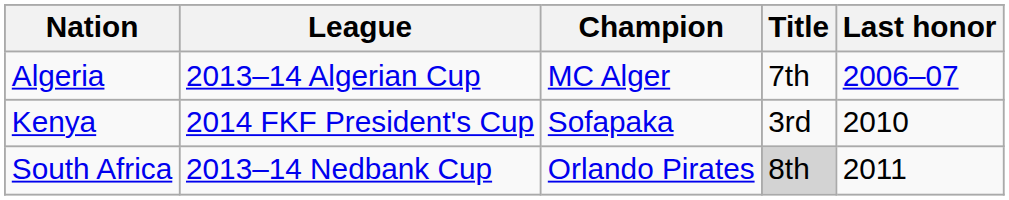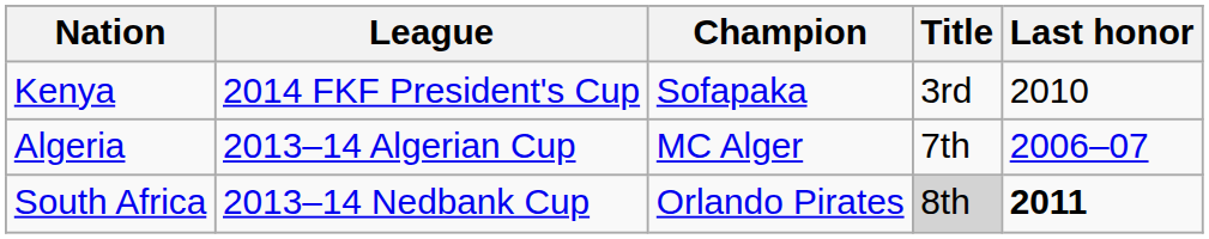rows swapped: Algeria <-> Kenya
South Africa | Last honor: normal -> bold
